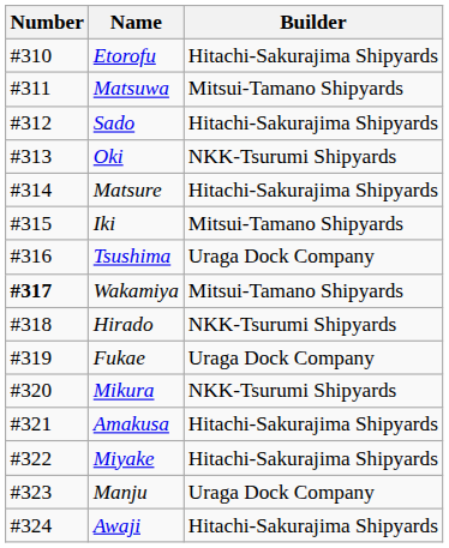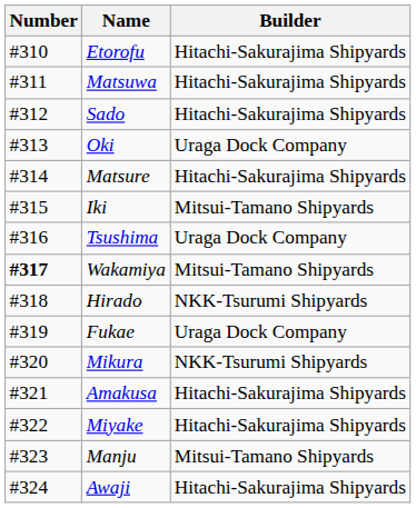Matsuwa | Builder: Mitsui-Tamano Shipyards -> Hitachi-Sakurajima Shipyards
Oki | Builder: NKK-Tsurumi Shipyards -> Uraga Dock Company
Manju | Builder: Uraga Dock Company -> Mitsui-Tamano Shipyards
